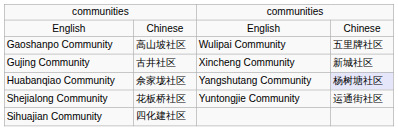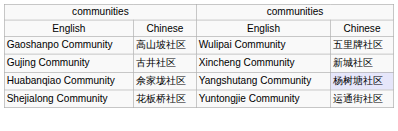- row: Sihuajian Community | 四化建社区
